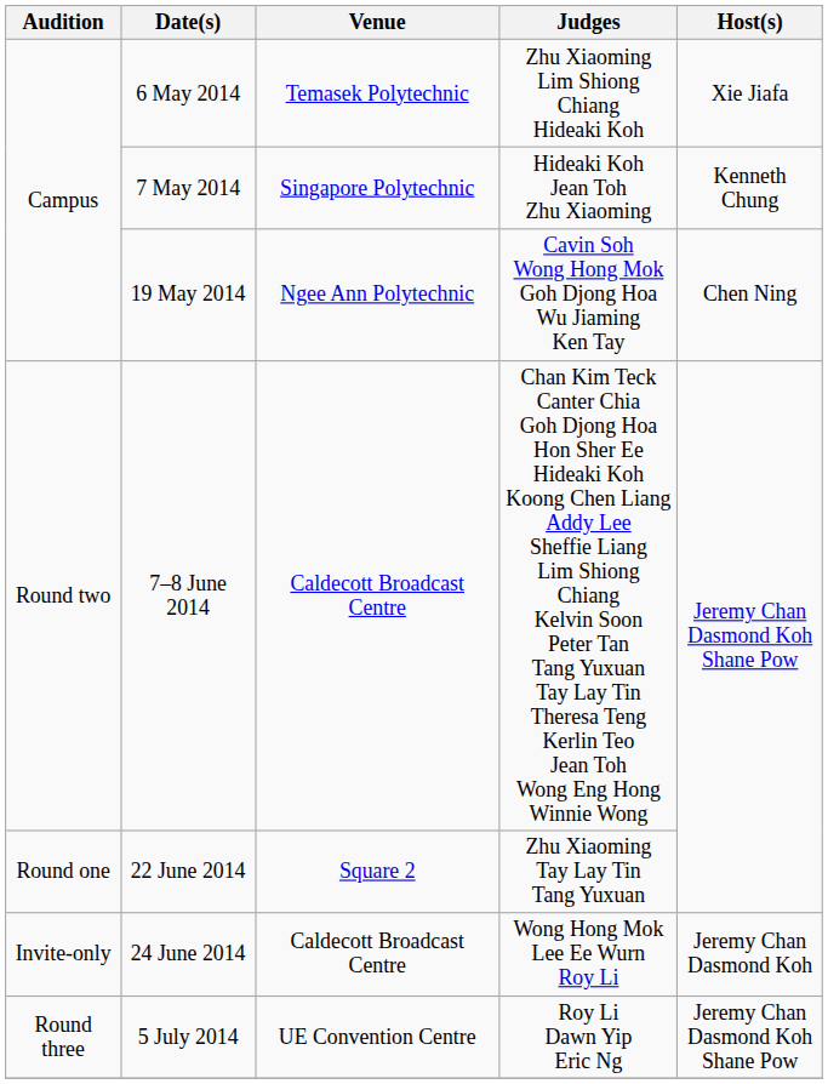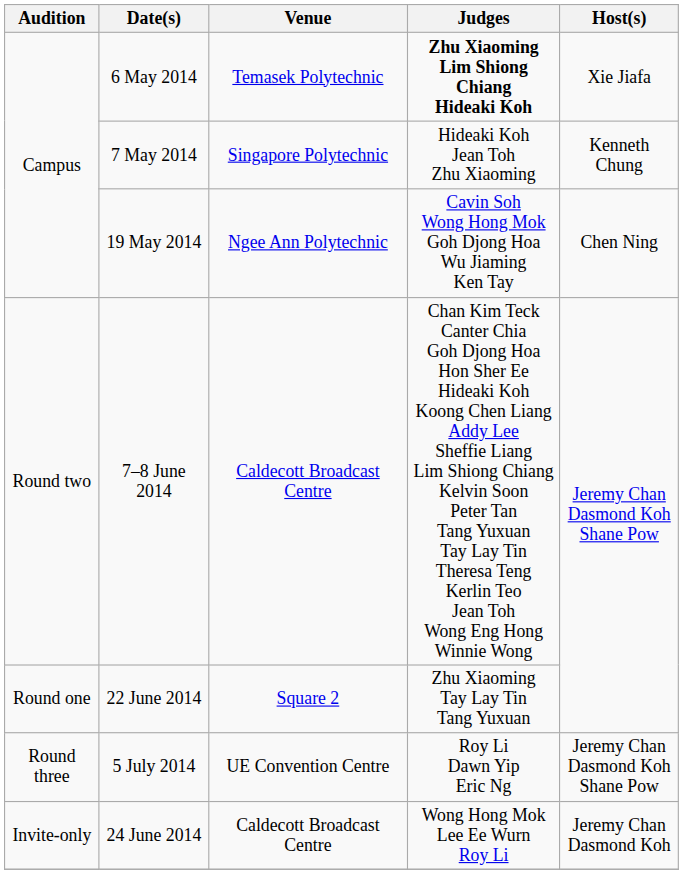6 May 2014 | Judges: normal -> bold
rows swapped: 24 June 2014 <-> 5 July 2014
